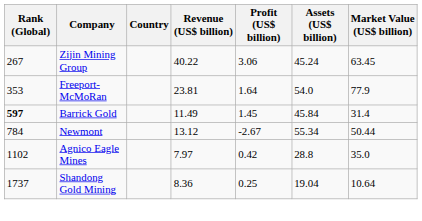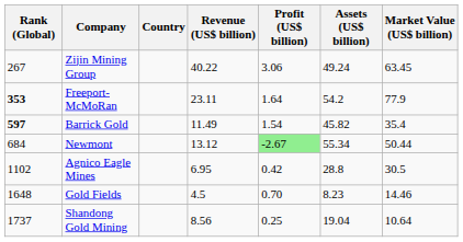Zijin Mining Group | Assets (US$ billion): 45.24 -> 49.24
Freeport-McMoRan | Rank (Global): normal -> bold
Freeport-McMoRan | Revenue (US$ billion): 23.81 -> 23.11
Freeport-McMoRan | Assets (US$ billion): 54.0 -> 54.2
Barrick Gold | Profit (US$ billion): 1.45 -> 1.54
Barrick Gold | Assets (US$ billion): 45.84 -> 45.82
Barrick Gold | Market Value (US$ billion): 31.4 -> 35.4
Newmont | Rank (Global): 784 -> 684
Newmont | Profit (US$ billion): no background -> lightgreen background
Agnico Eagle Mines | Revenue (US$ billion): 7.97 -> 6.95
Agnico Eagle Mines | Market Value (US$ billion): 35.0 -> 30.5
+ row: 1648 | Gold Fields | 4.5 | 0.70 | 8.23 | 14.46
Shandong Gold Mining | Revenue (US$ billion): 8.36 -> 8.56
